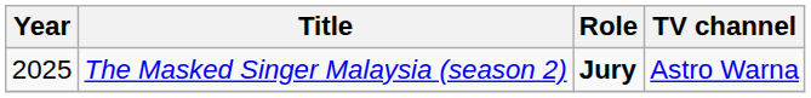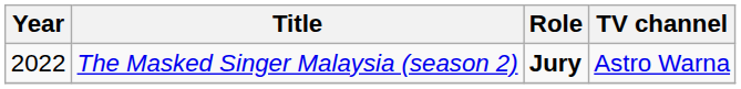The Masked Singer Malaysia (season 2) | Year: 2025 -> 2022
